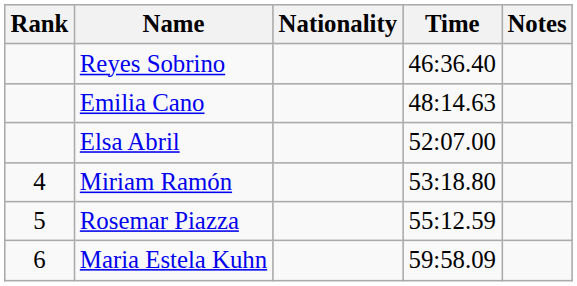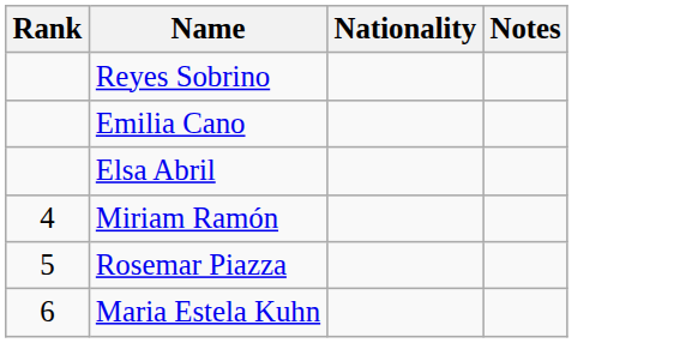- column: Time | 46:36.40 | 48:14.63 | 52:07.00 | 53:18.80 | 55:12.59 | 59:58.09
